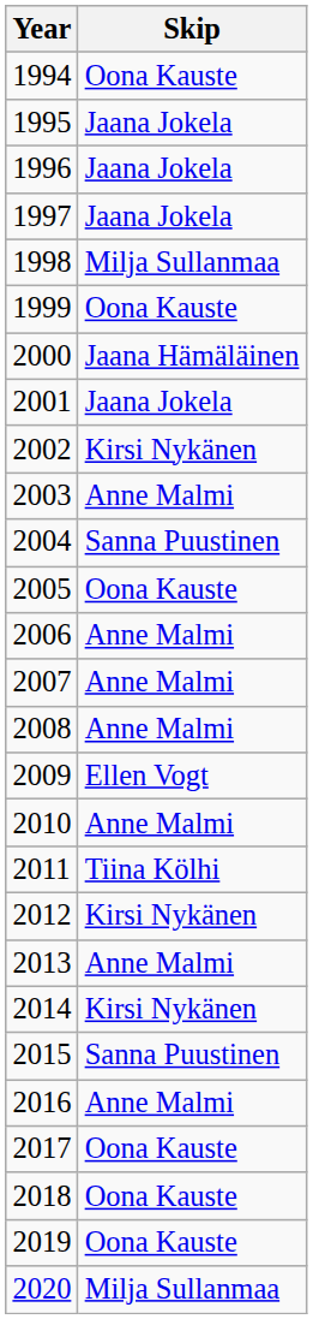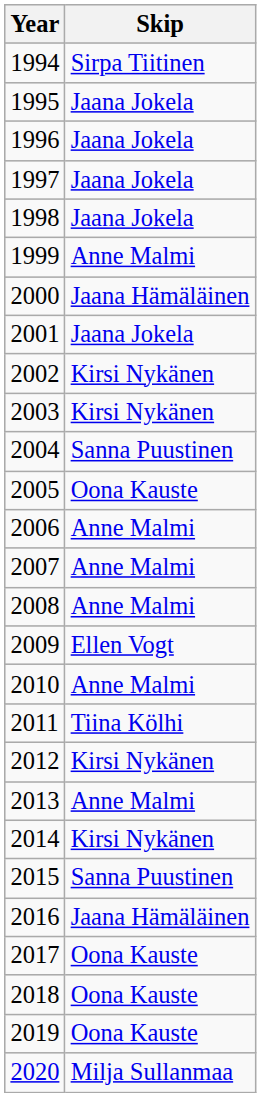1994 | Skip: Oona Kauste -> Sirpa Tiitinen
1998 | Skip: Milja Sullanmaa -> Jaana Jokela
1999 | Skip: Oona Kauste -> Anne Malmi
2003 | Skip: Anne Malmi -> Kirsi Nykänen
2016 | Skip: Anne Malmi -> Jaana Hämäläinen
